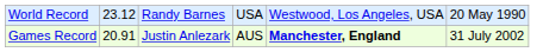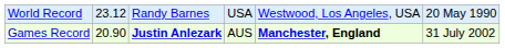Games Record | column 2: 20.91 -> 20.90
Games Record | column 3: normal -> bold
